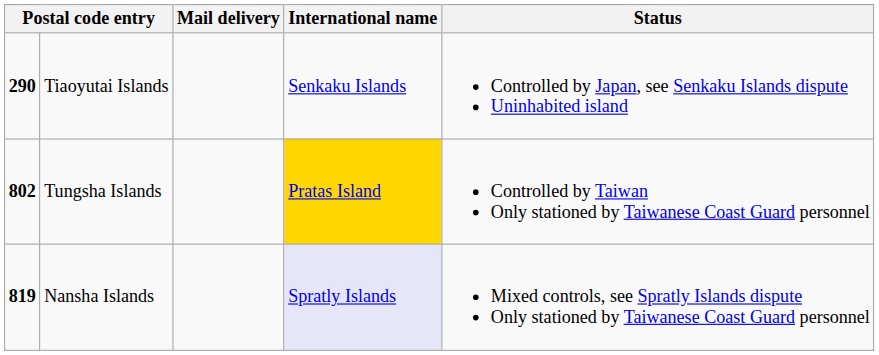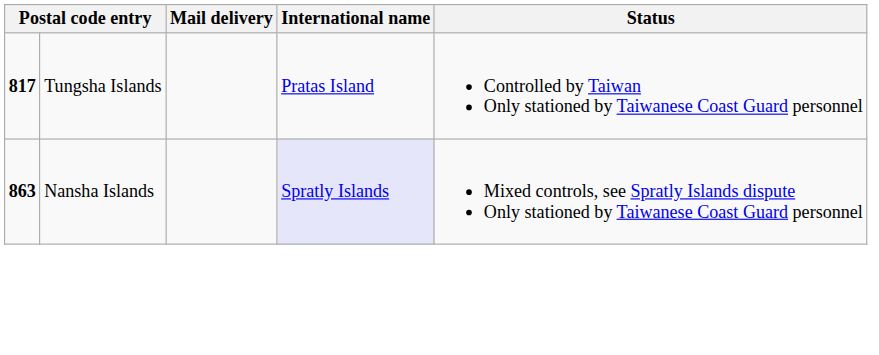- row: 290 | Tiaoyutai Islands | Senkaku Islands | Controlled by Japan, see Senkaku Islands dispute Uninhabited island
Tungsha Islands | column 1: 802 -> 817
Tungsha Islands | International name: gold background -> no background
Nansha Islands | column 1: 819 -> 863
